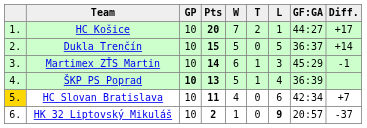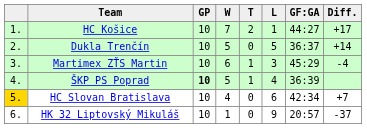- column: Pts | 20 | 15 | 14 | 13 | 11 | 2
Martimex ZŤS Martin | Diff.: -1 -> -4
HK 32 Liptovský Mikuláš | L: bold -> normal
